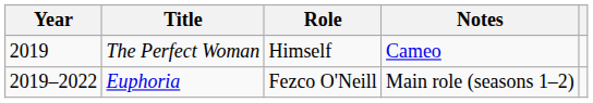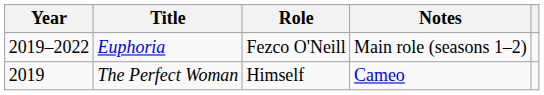rows swapped: Euphoria <-> The Perfect Woman
